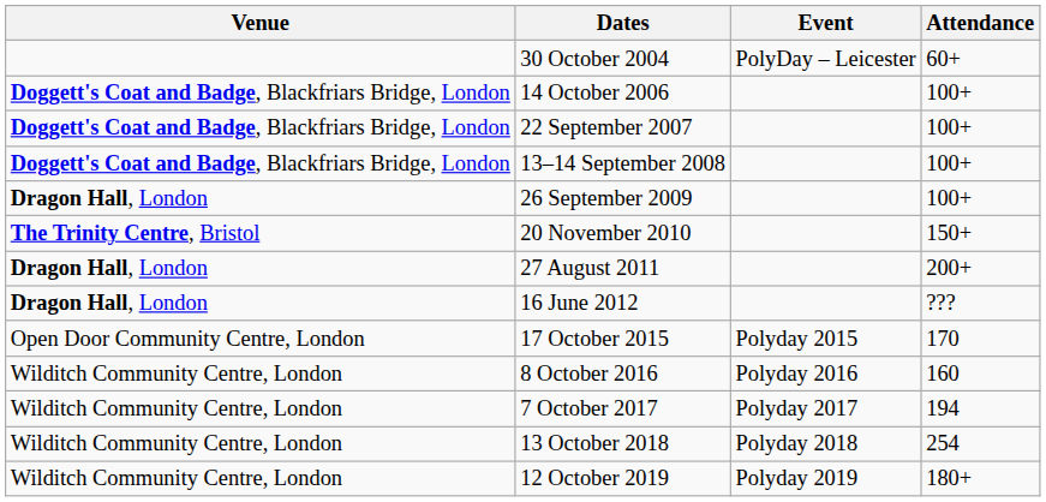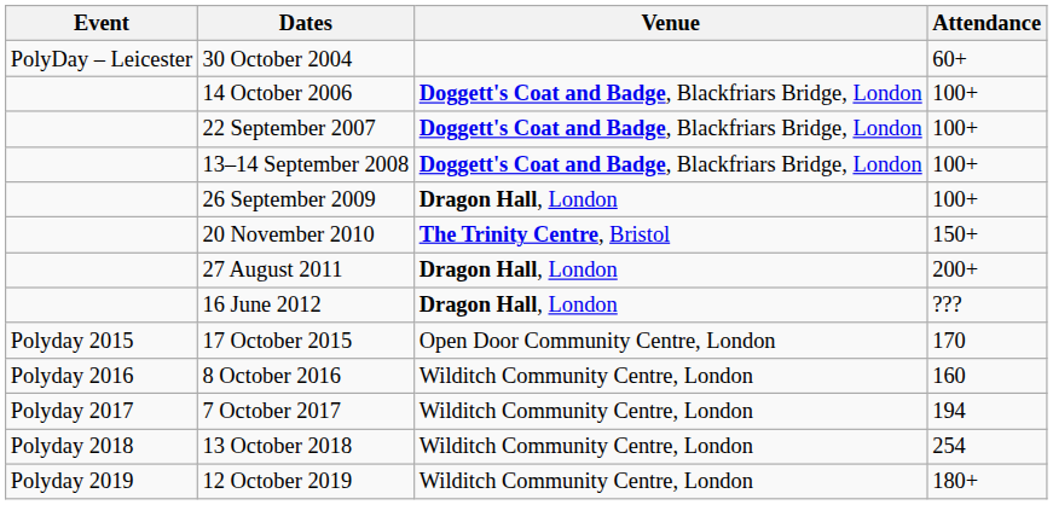columns swapped: Event <-> Venue
